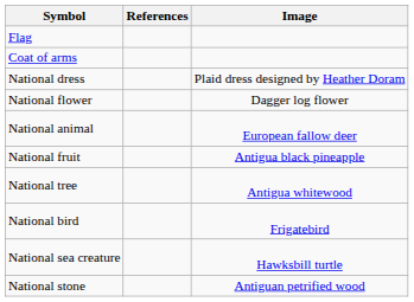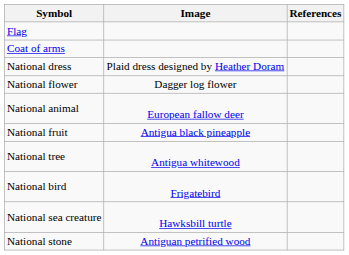columns swapped: Image <-> References
